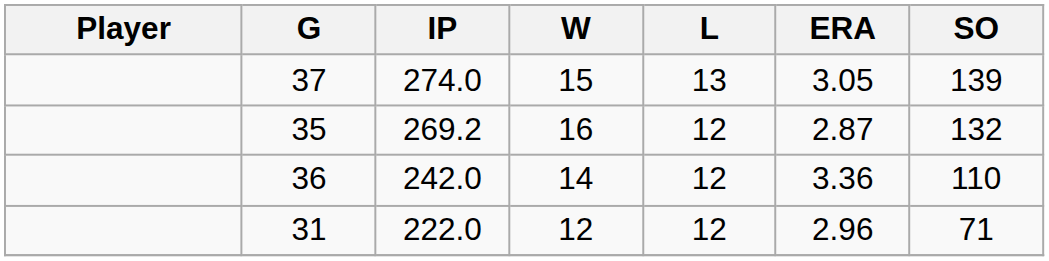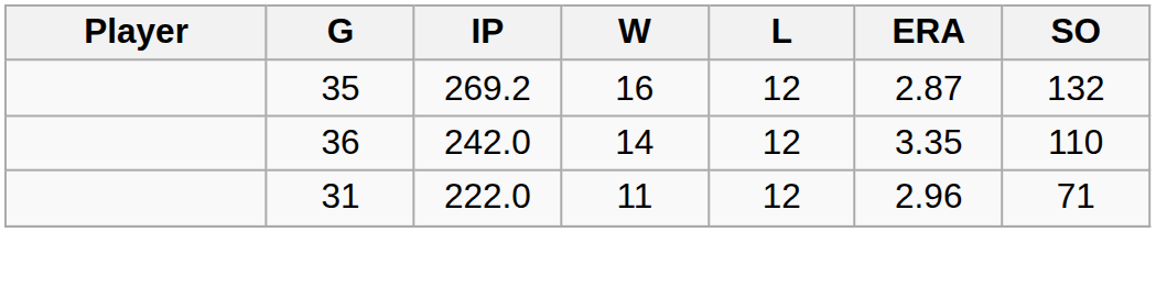- row: 37 | 274.0 | 15 | 13 | 3.05 | 139
36 | ERA: 3.36 -> 3.35
31 | W: 12 -> 11
